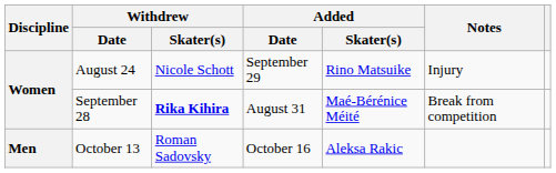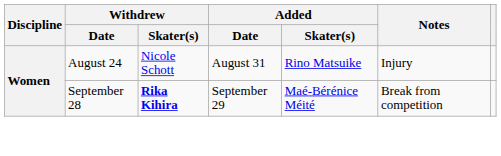August 24 | Added / Date: September 29 -> August 31
September 28 | Added / Date: August 31 -> September 29
- row: Men | October 13 | Roman Sadovsky | October 16 | Aleksa Rakic
